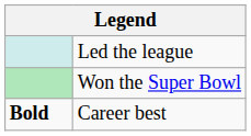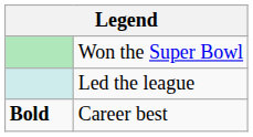rows swapped: Won the Super Bowl <-> Led the league
